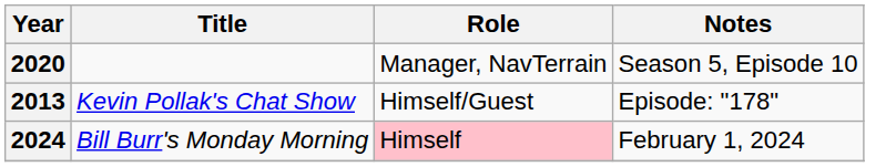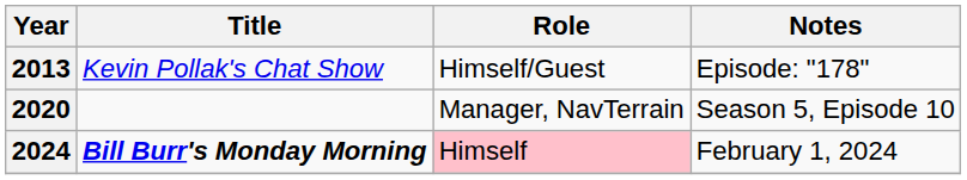rows swapped: 2013 <-> 2020
2024 | Title: normal -> bold
